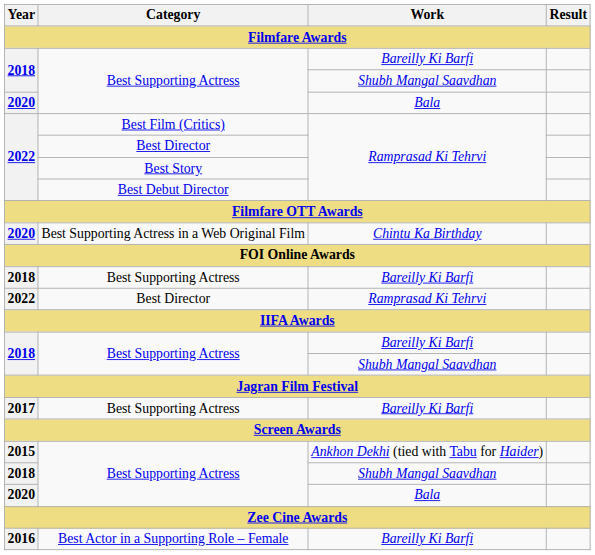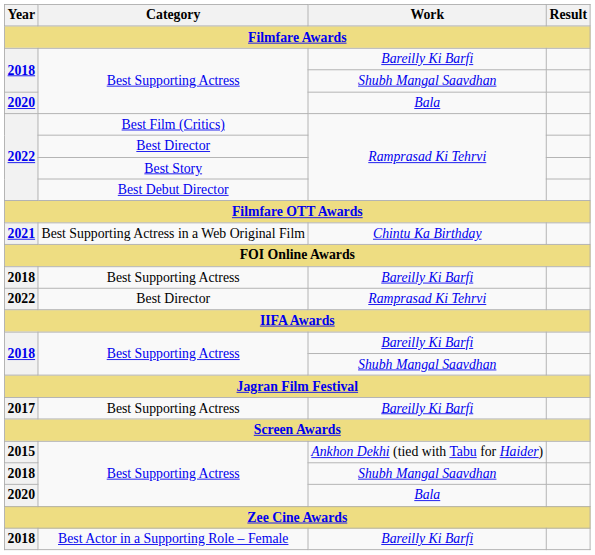Best Supporting Actress in a Web Original Film | Year: 2020 -> 2021
Best Actor in a Supporting Role – Female | Year: 2016 -> 2018
